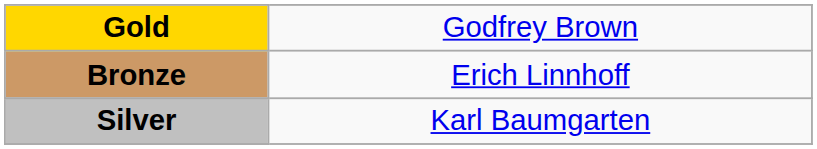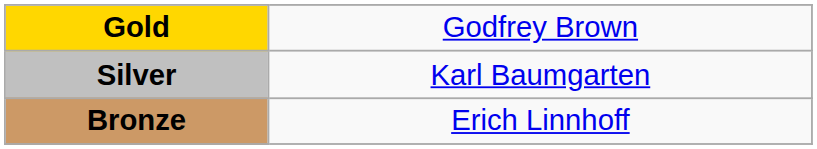rows swapped: Silver <-> Bronze
